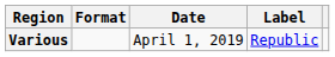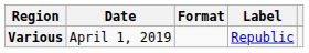columns swapped: Date <-> Format
